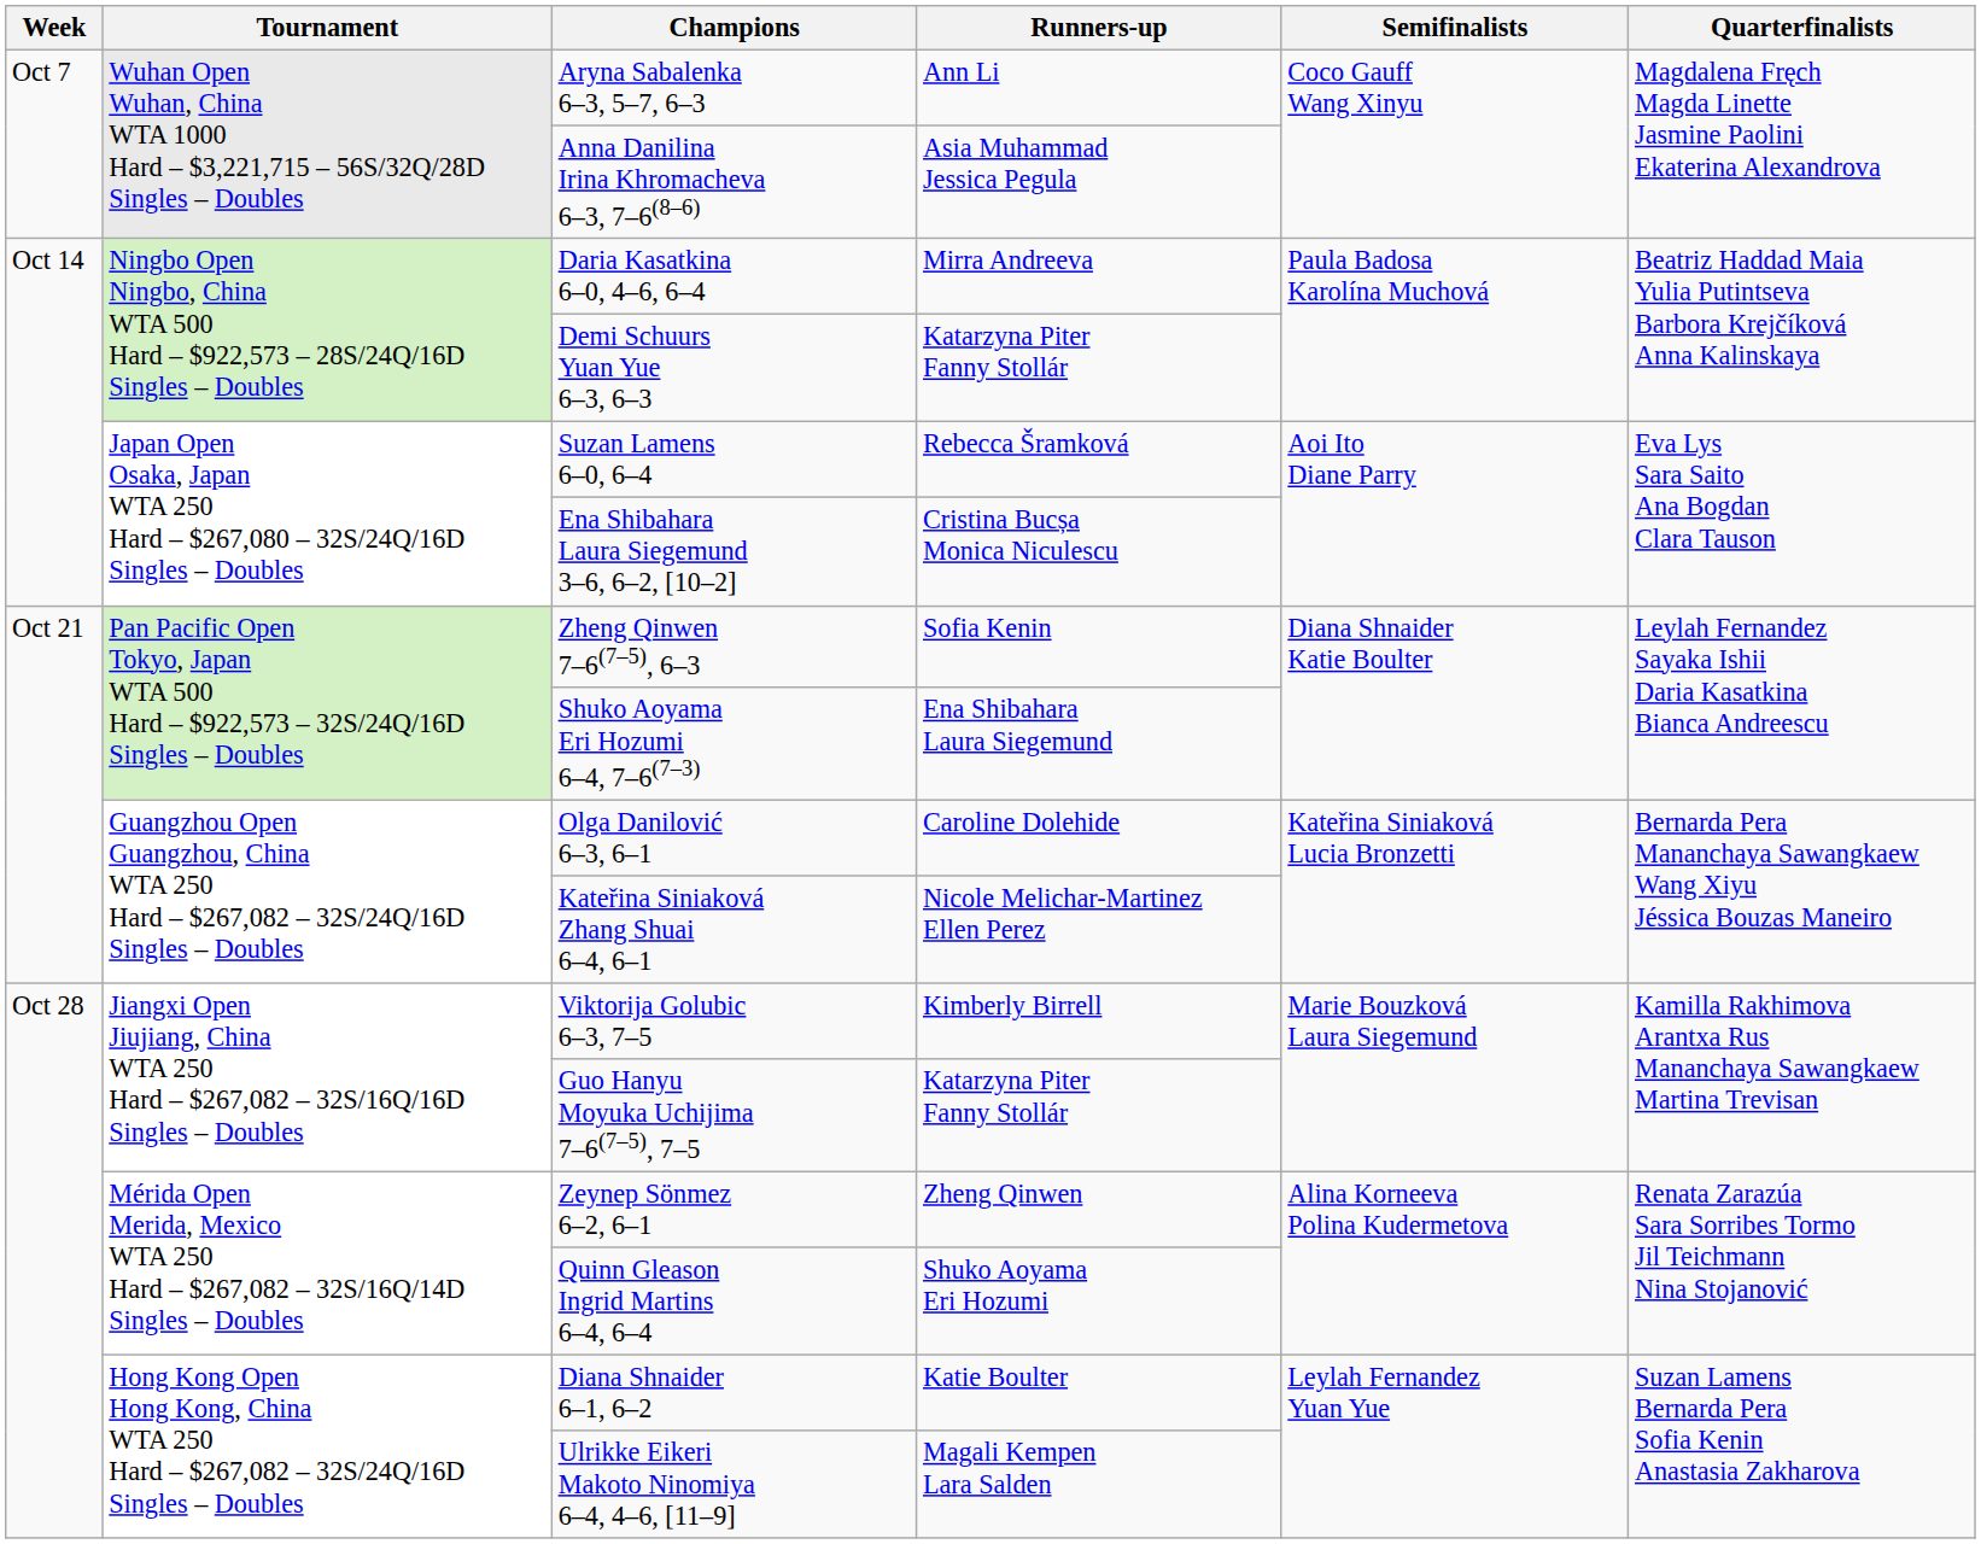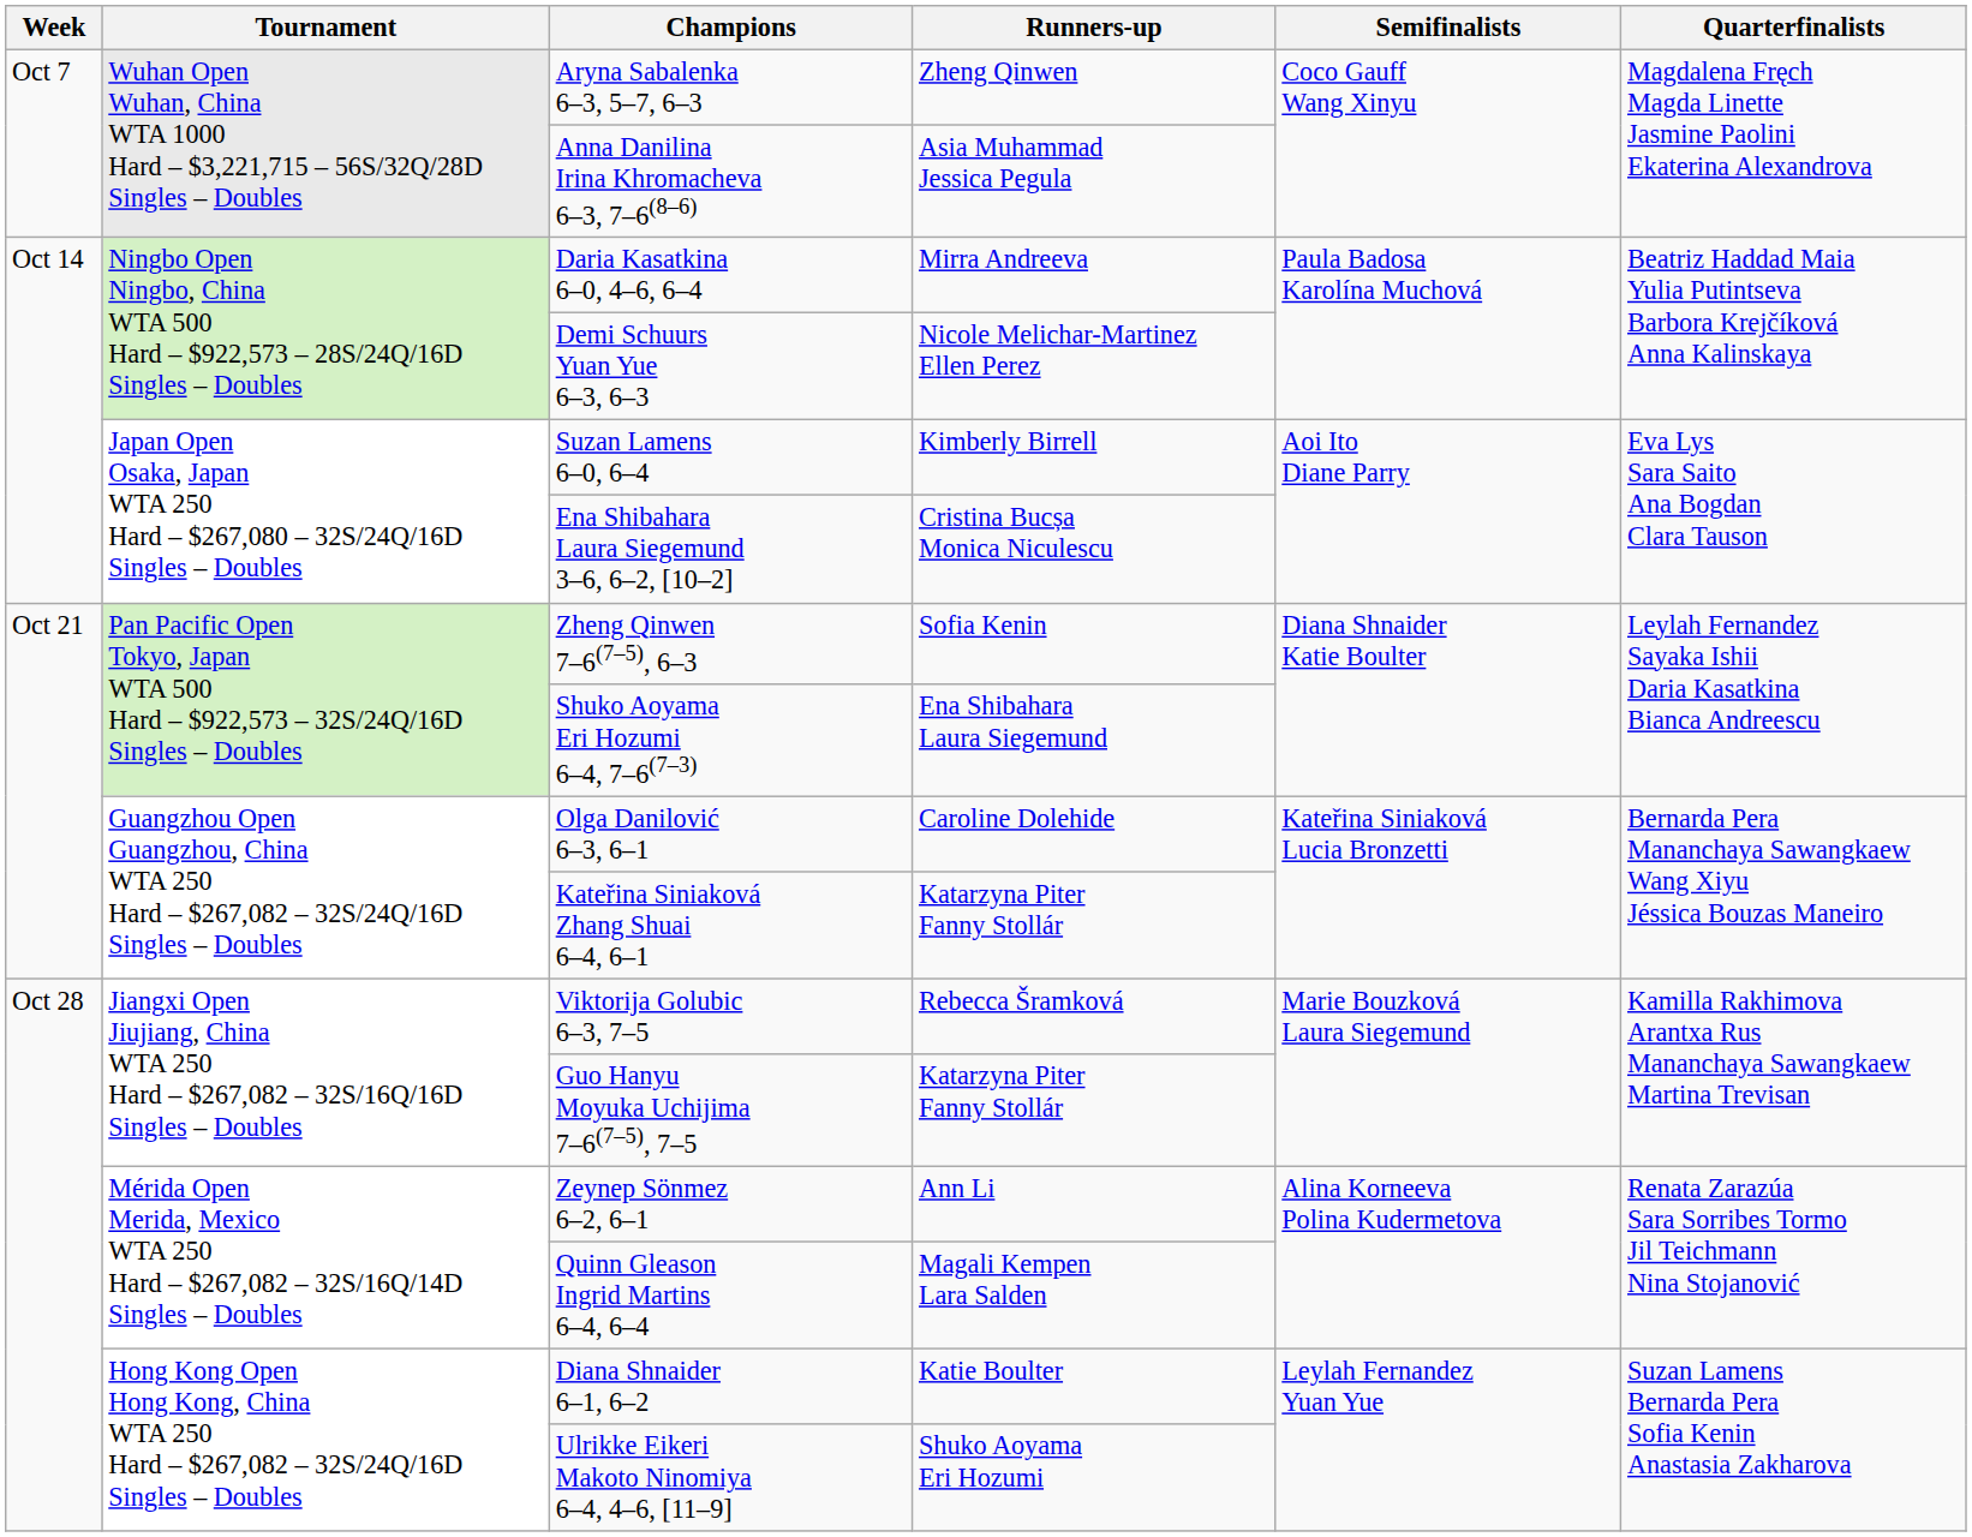Aryna Sabalenka 6–3, 5–7, 6–3 | Runners-up: Ann Li -> Zheng Qinwen
Demi Schuurs Yuan Yue 6–3, 6–3 | Runners-up: Katarzyna Piter Fanny Stollár -> Nicole Melichar-Martinez Ellen Perez
Suzan Lamens 6–0, 6–4 | Runners-up: Rebecca Šramková -> Kimberly Birrell
Kateřina Siniaková Zhang Shuai 6–4, 6–1 | Runners-up: Nicole Melichar-Martinez Ellen Perez -> Katarzyna Piter Fanny Stollár
Viktorija Golubic 6–3, 7–5 | Runners-up: Kimberly Birrell -> Rebecca Šramková
Zeynep Sönmez 6–2, 6–1 | Runners-up: Zheng Qinwen -> Ann Li
Quinn Gleason Ingrid Martins 6–4, 6–4 | Runners-up: Shuko Aoyama Eri Hozumi -> Magali Kempen Lara Salden
Ulrikke Eikeri Makoto Ninomiya 6–4, 4–6, [11–9] | Runners-up: Magali Kempen Lara Salden -> Shuko Aoyama Eri Hozumi
